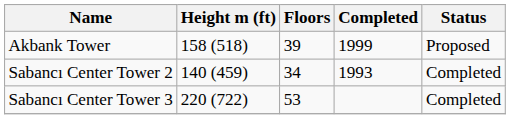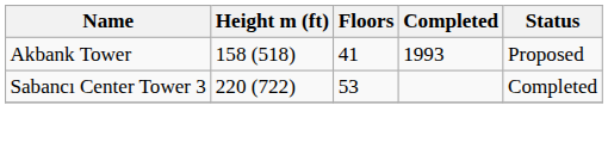Akbank Tower | Floors: 39 -> 41
Akbank Tower | Completed: 1999 -> 1993
- row: Sabancı Center Tower 2 | 140 (459) | 34 | 1993 | Completed
